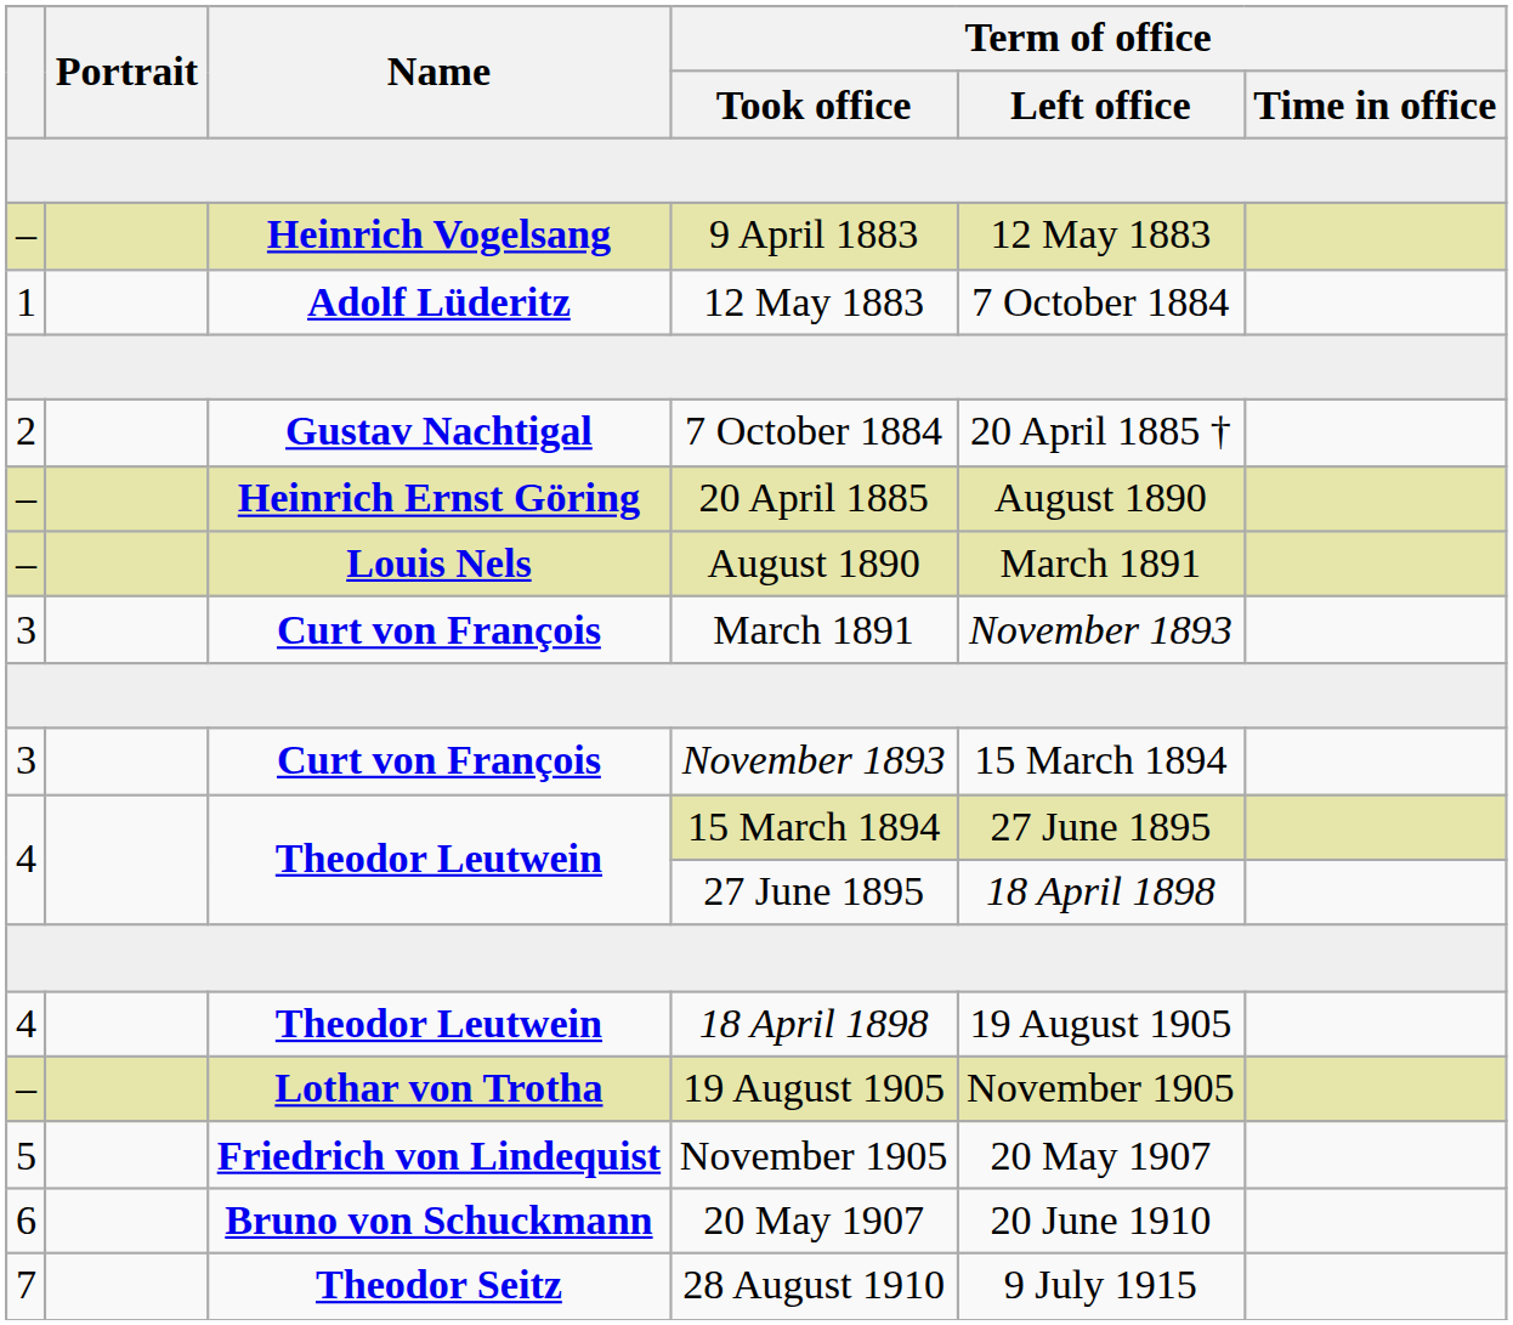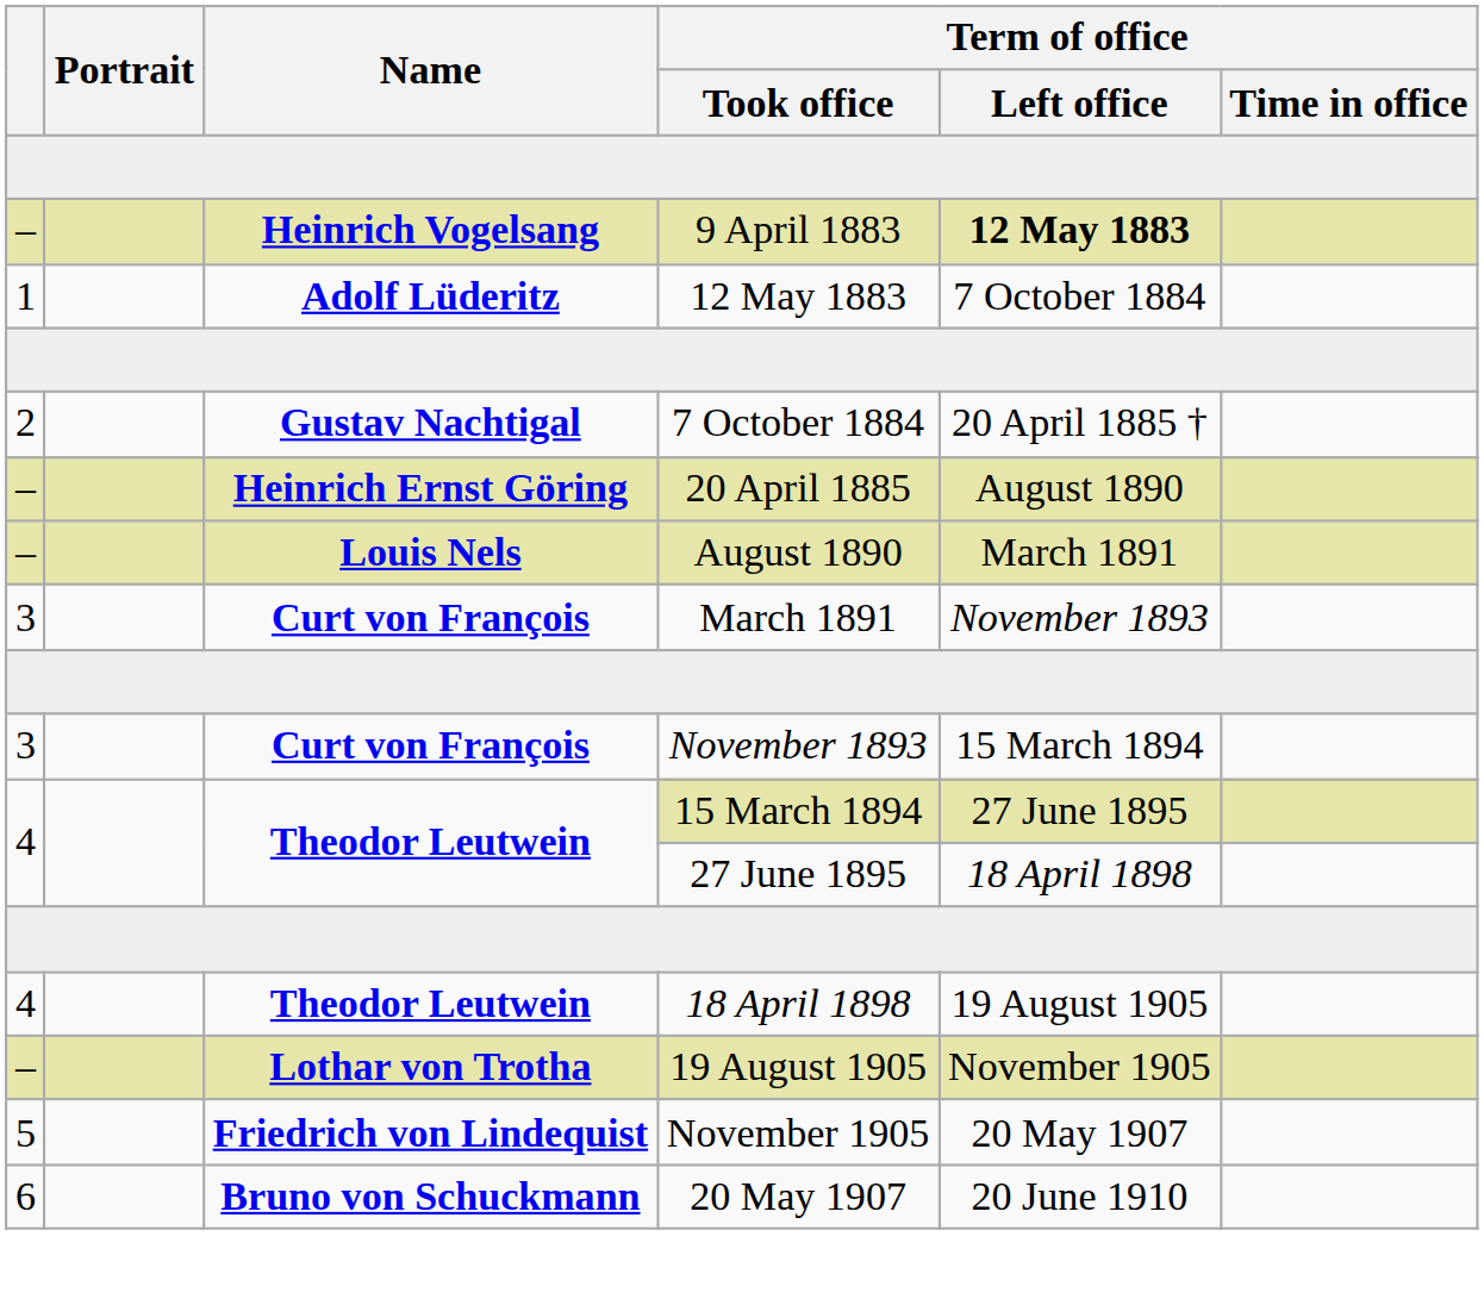9 April 1883 | Term of office / Left office: normal -> bold
- row: 7 | Theodor Seitz | 28 August 1910 | 9 July 1915
